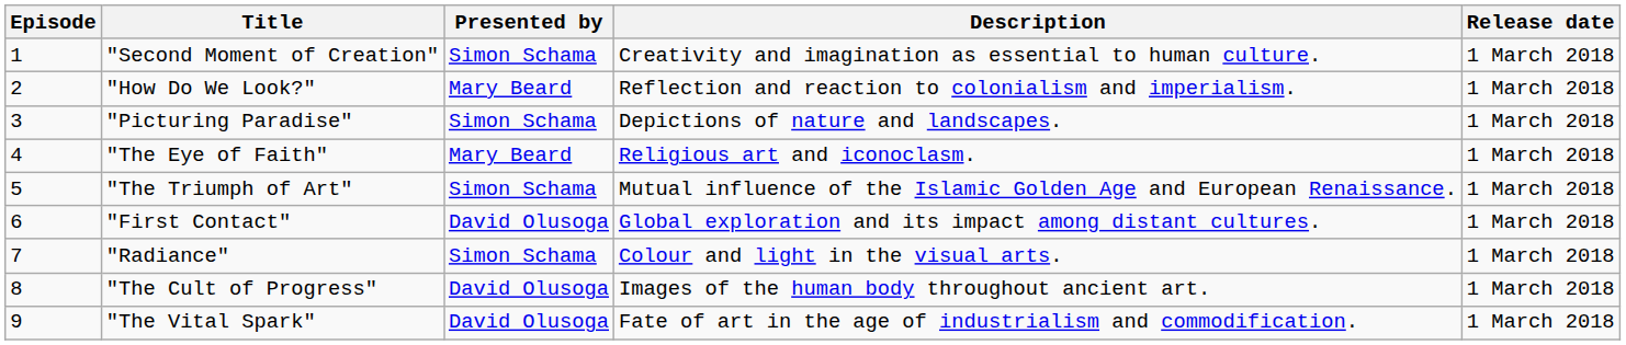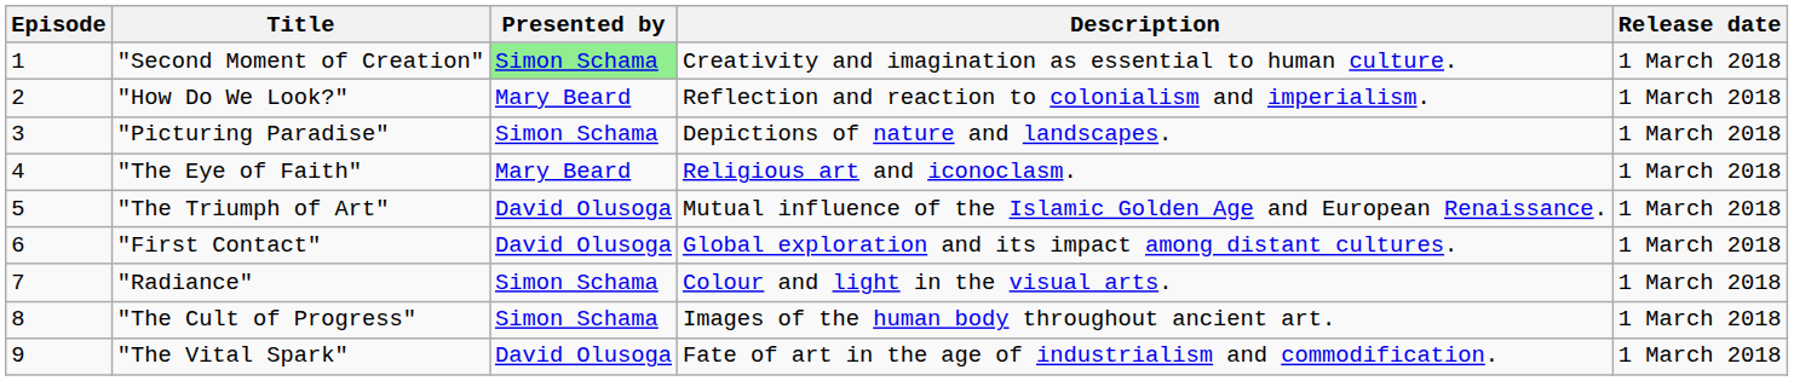"Second Moment of Creation" | Presented by: no background -> lightgreen background
"The Triumph of Art" | Presented by: Simon Schama -> David Olusoga
"The Cult of Progress" | Presented by: David Olusoga -> Simon Schama
